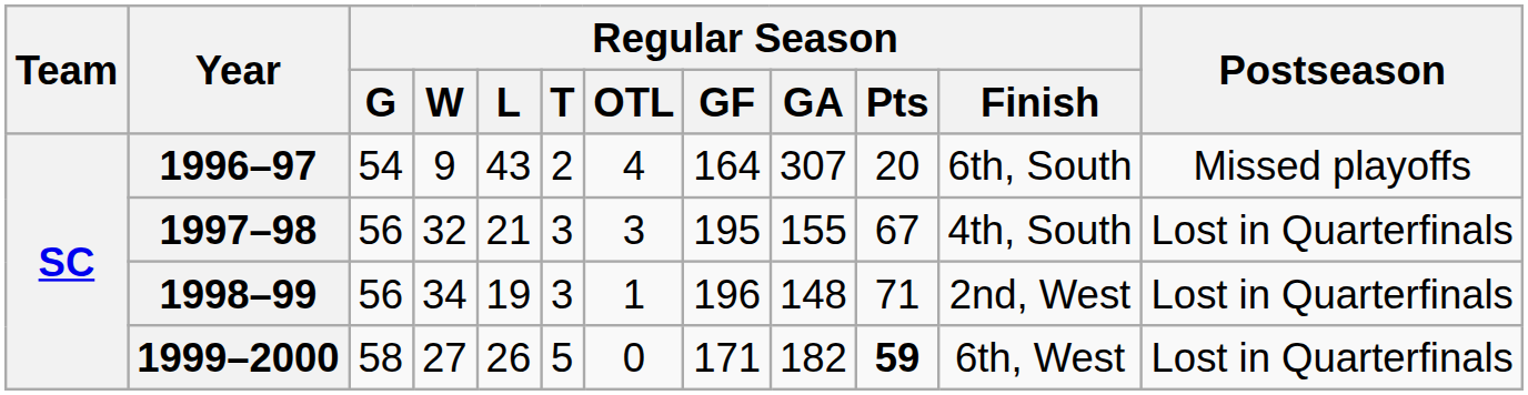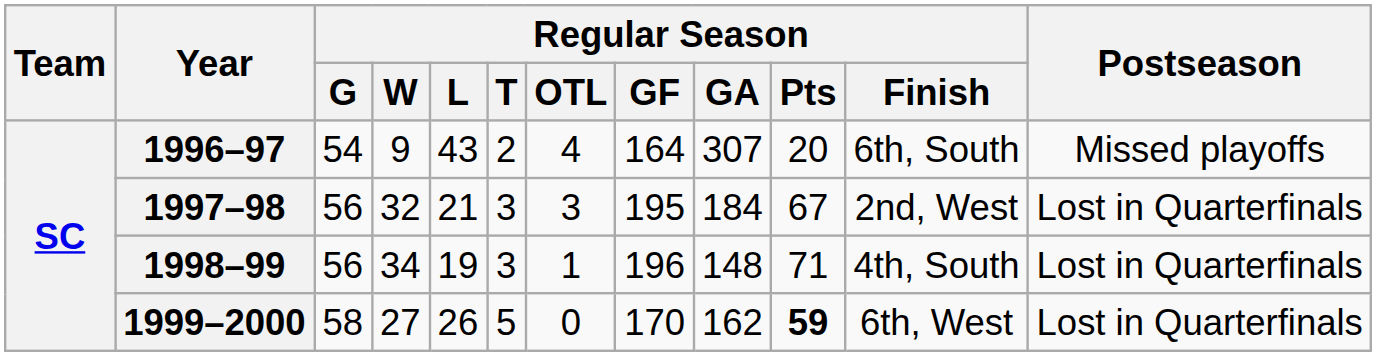1997–98 | Regular Season / GA: 155 -> 184
1997–98 | Regular Season / Finish: 4th, South -> 2nd, West
1998–99 | Regular Season / Finish: 2nd, West -> 4th, South
1999–2000 | Regular Season / GF: 171 -> 170
1999–2000 | Regular Season / GA: 182 -> 162
